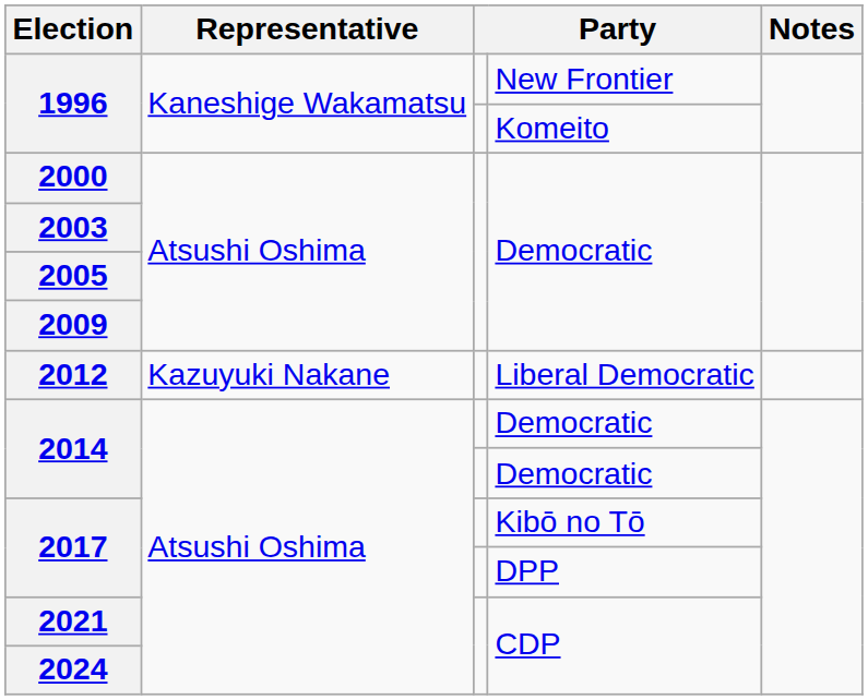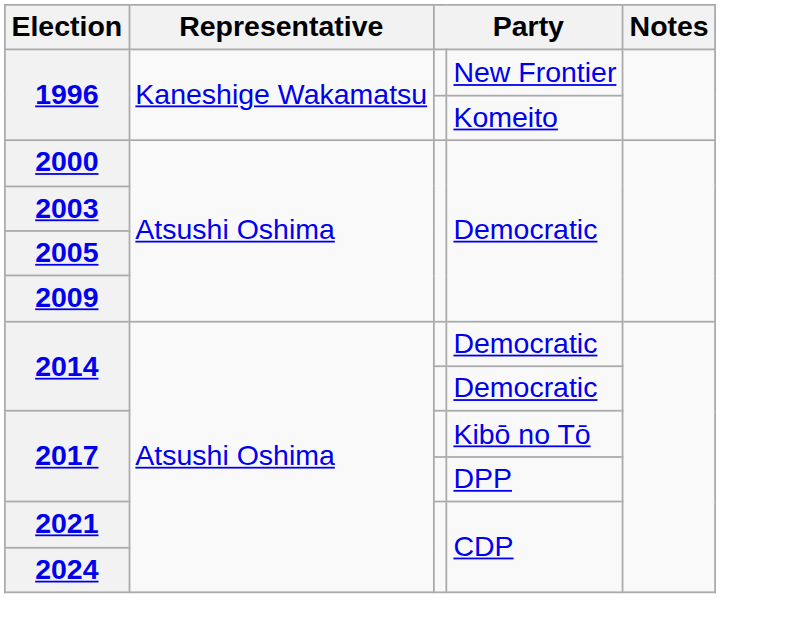- row: 2012 | Kazuyuki Nakane | Liberal Democratic
